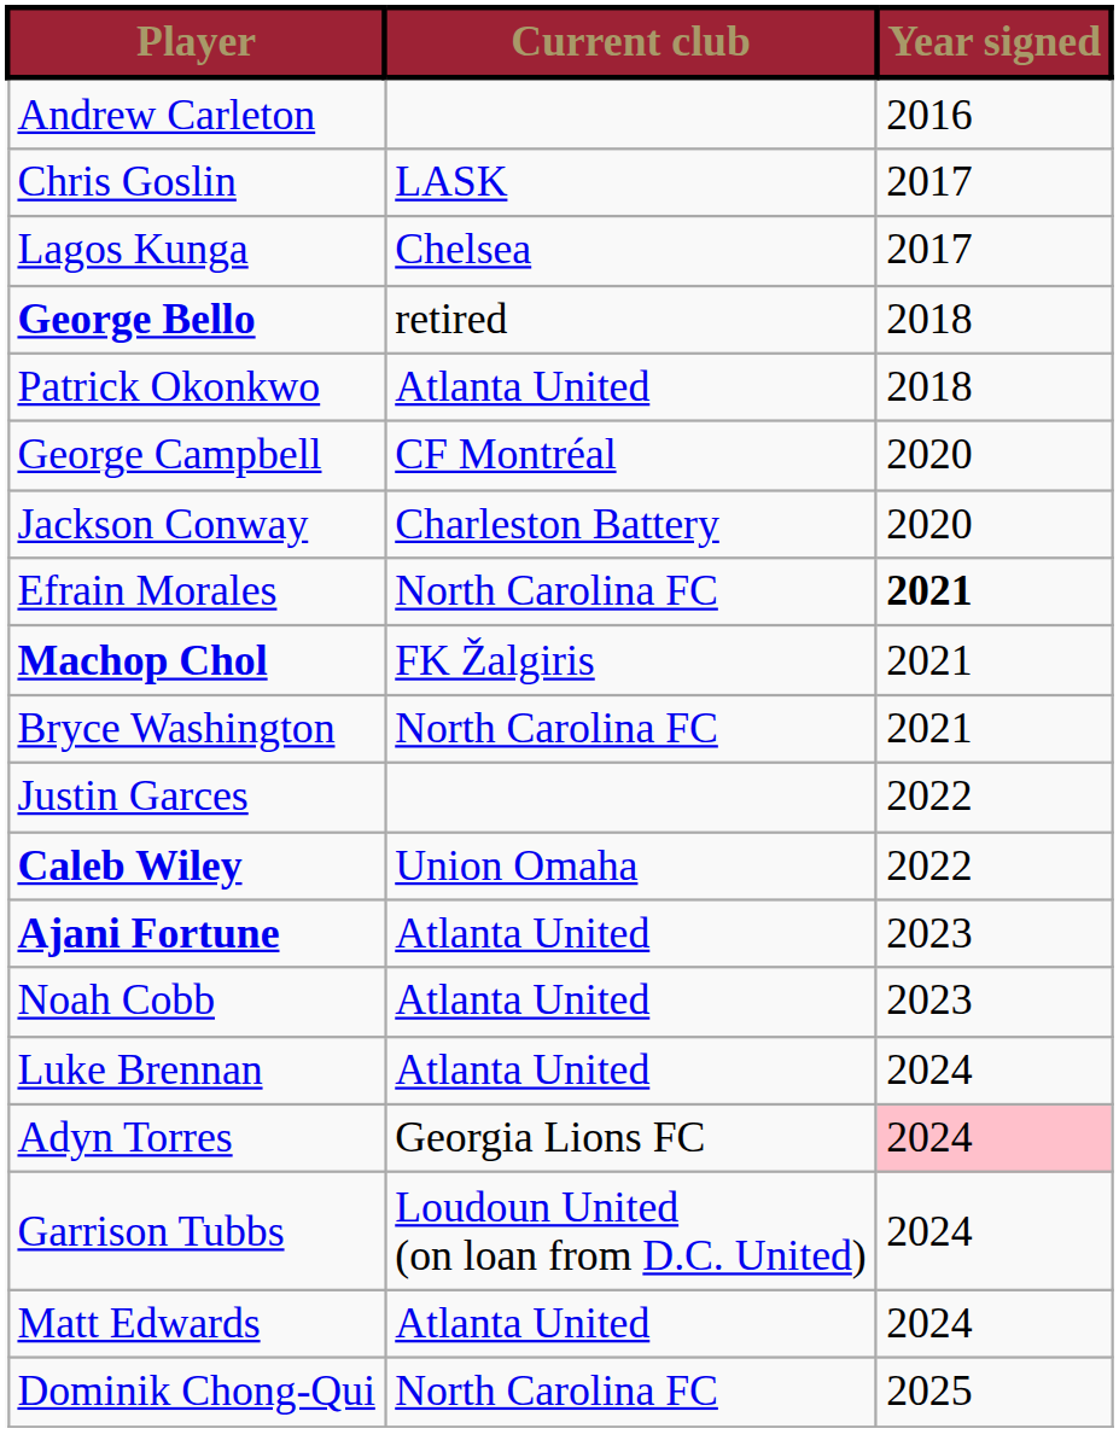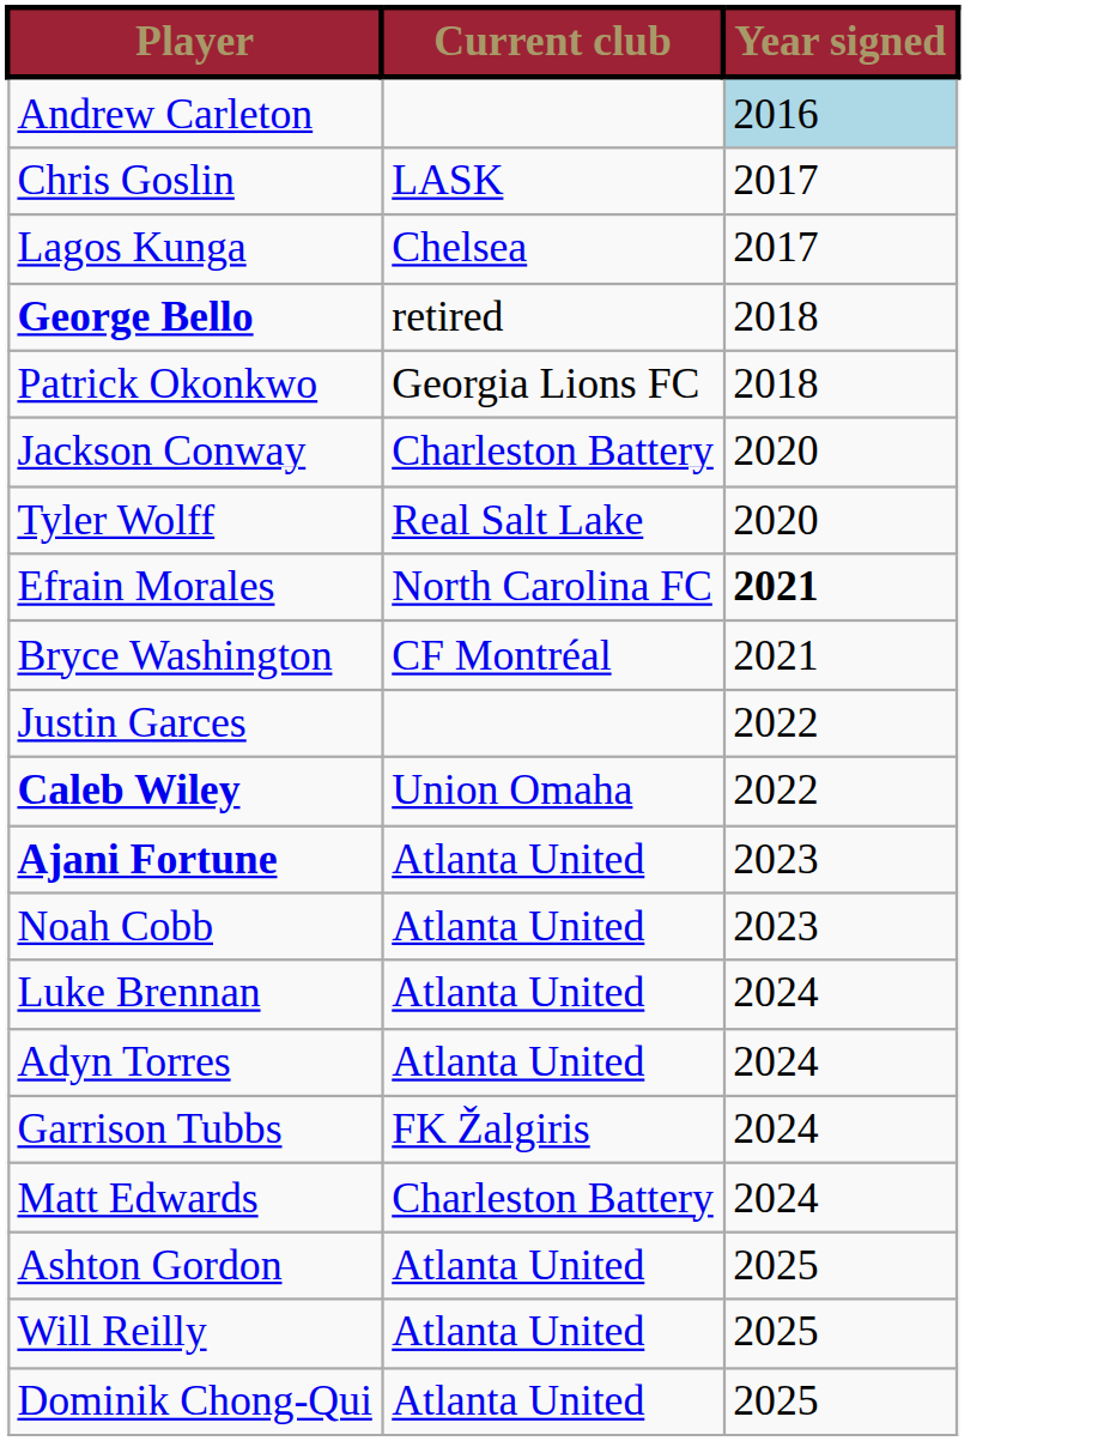Andrew Carleton | Year signed: no background -> lightblue background
Patrick Okonkwo | Current club: Atlanta United -> Georgia Lions FC
- row: George Campbell | CF Montréal | 2020
+ row: Tyler Wolff | Real Salt Lake | 2020
- row: Machop Chol | FK Žalgiris | 2021
Bryce Washington | Current club: North Carolina FC -> CF Montréal
Adyn Torres | Current club: Georgia Lions FC -> Atlanta United
Adyn Torres | Year signed: pink background -> no background
Garrison Tubbs | Current club: Loudoun United (on loan from D.C. United) -> FK Žalgiris
Matt Edwards | Current club: Atlanta United -> Charleston Battery
+ row: Ashton Gordon | Atlanta United | 2025
+ row: Will Reilly | Atlanta United | 2025
Dominik Chong-Qui | Current club: North Carolina FC -> Atlanta United
